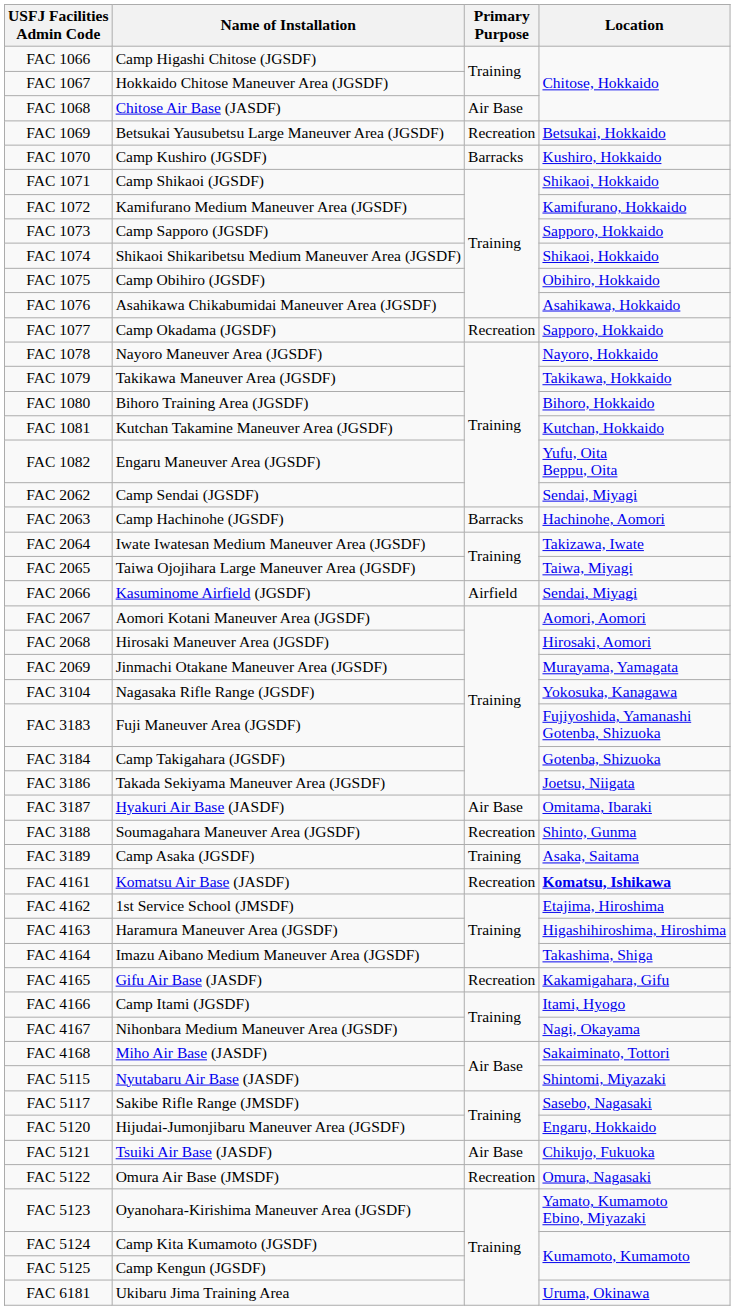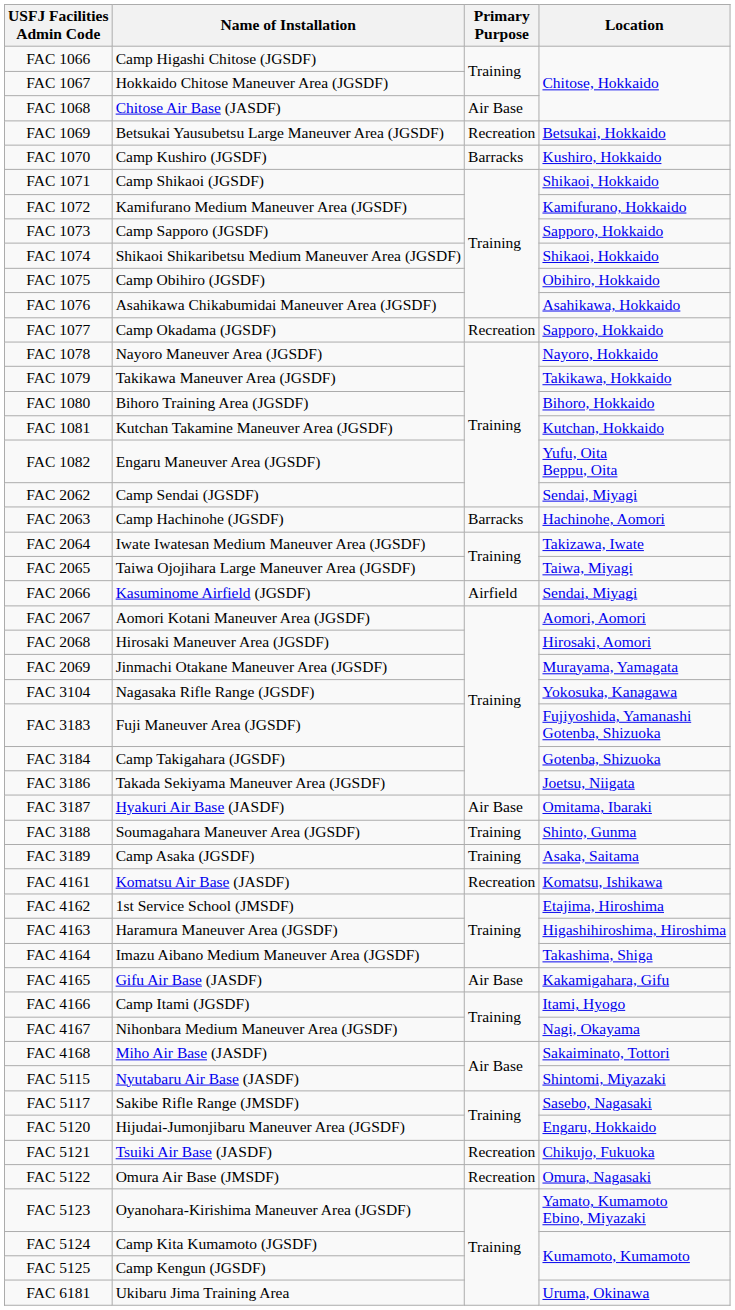FAC 3188 | Primary Purpose: Recreation -> Training
FAC 4161 | Location: bold -> normal
FAC 4165 | Primary Purpose: Recreation -> Air Base
FAC 5121 | Primary Purpose: Air Base -> Recreation
